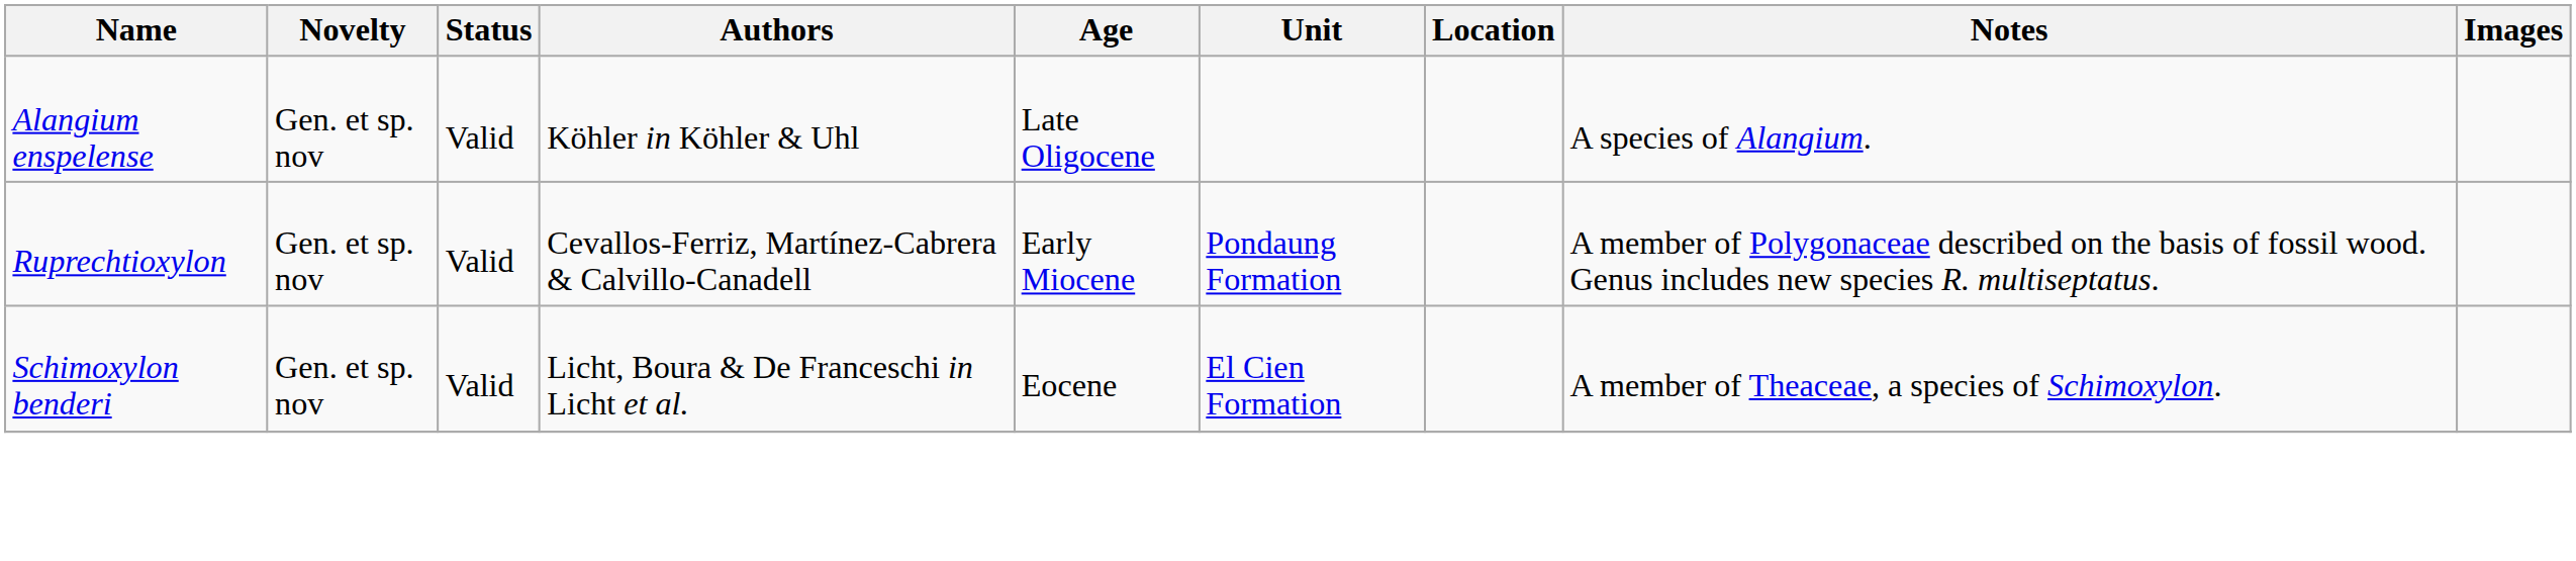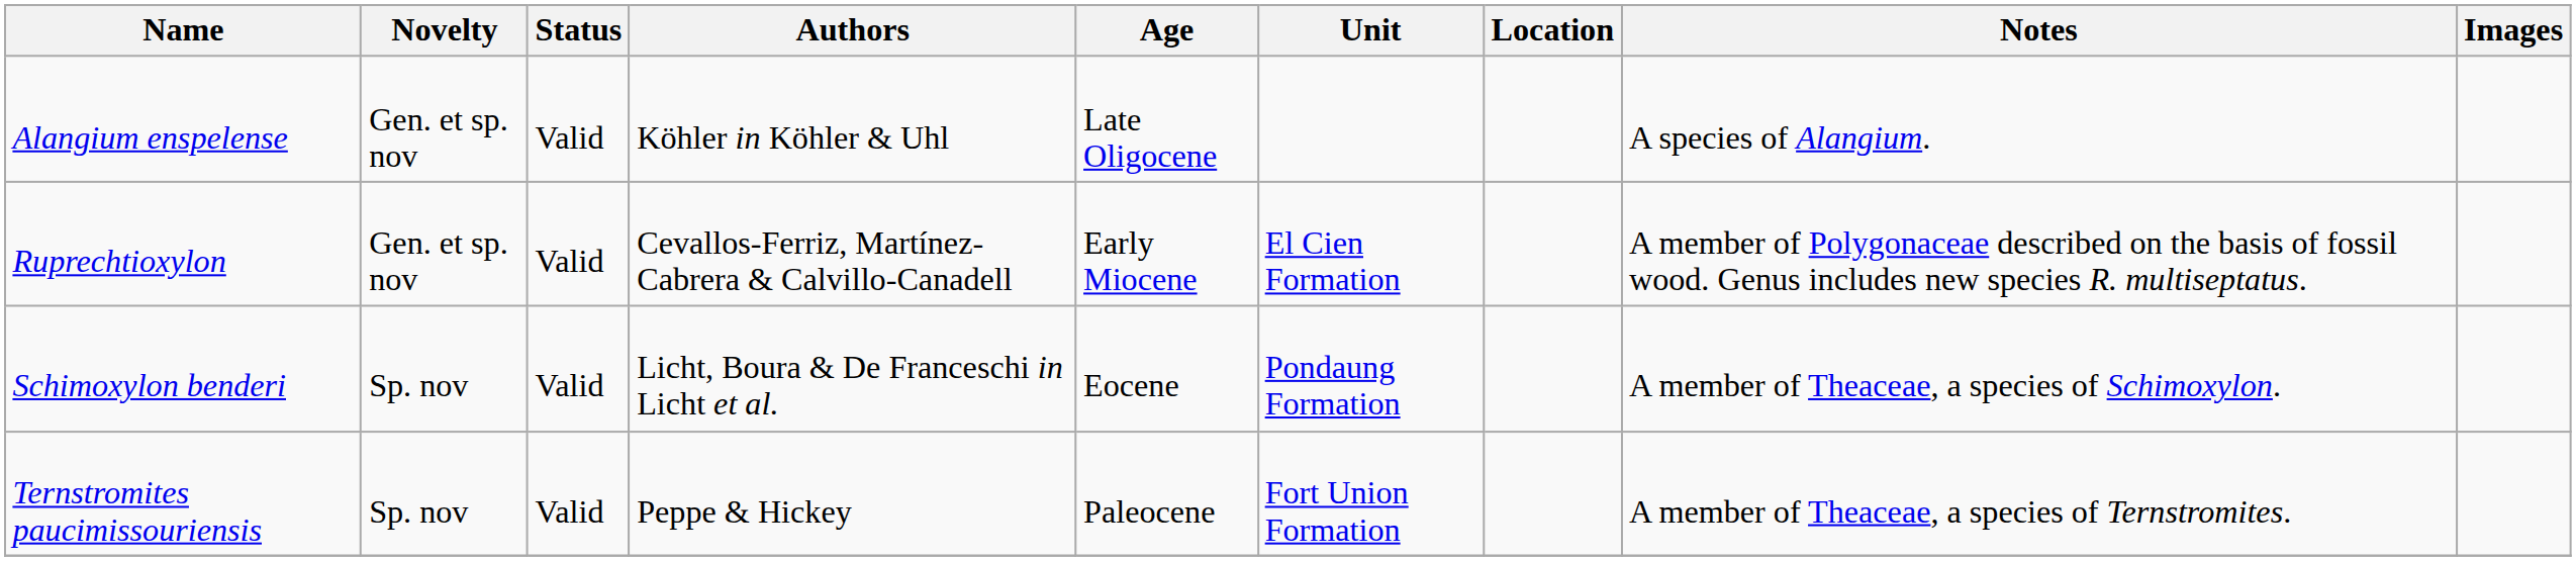Ruprechtioxylon | Unit: Pondaung Formation -> El Cien Formation
Schimoxylon benderi | Novelty: Gen. et sp. nov -> Sp. nov
Schimoxylon benderi | Unit: El Cien Formation -> Pondaung Formation
+ row: Ternstromites paucimissouriensis | Sp. nov | Valid | Peppe & Hickey | Paleocene | Fort Union Formation | A member of Theaceae, a species of Ternstromites.
